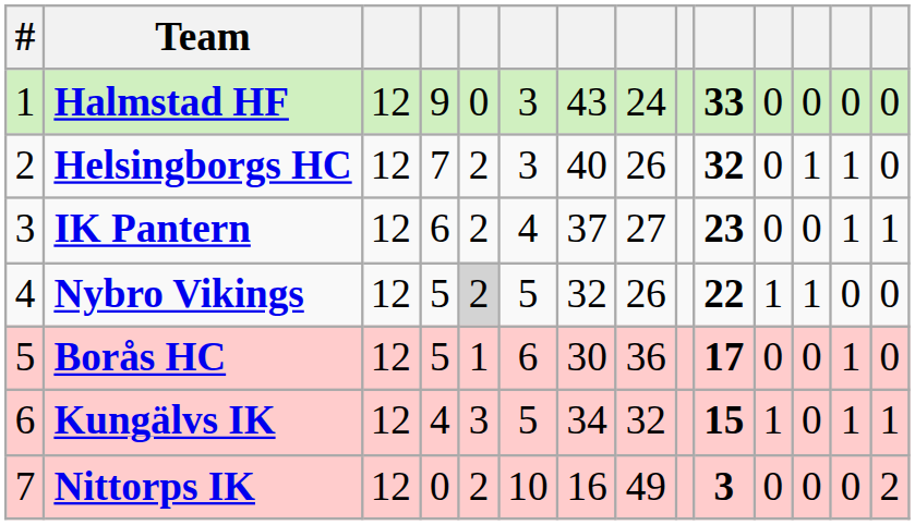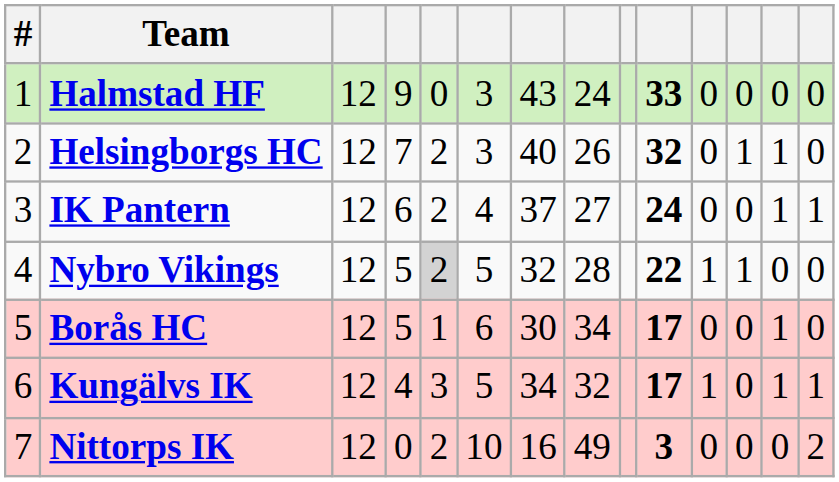IK Pantern | column 10: 23 -> 24
Nybro Vikings | column 8: 26 -> 28
Borås HC | column 8: 36 -> 34
Kungälvs IK | column 10: 15 -> 17
